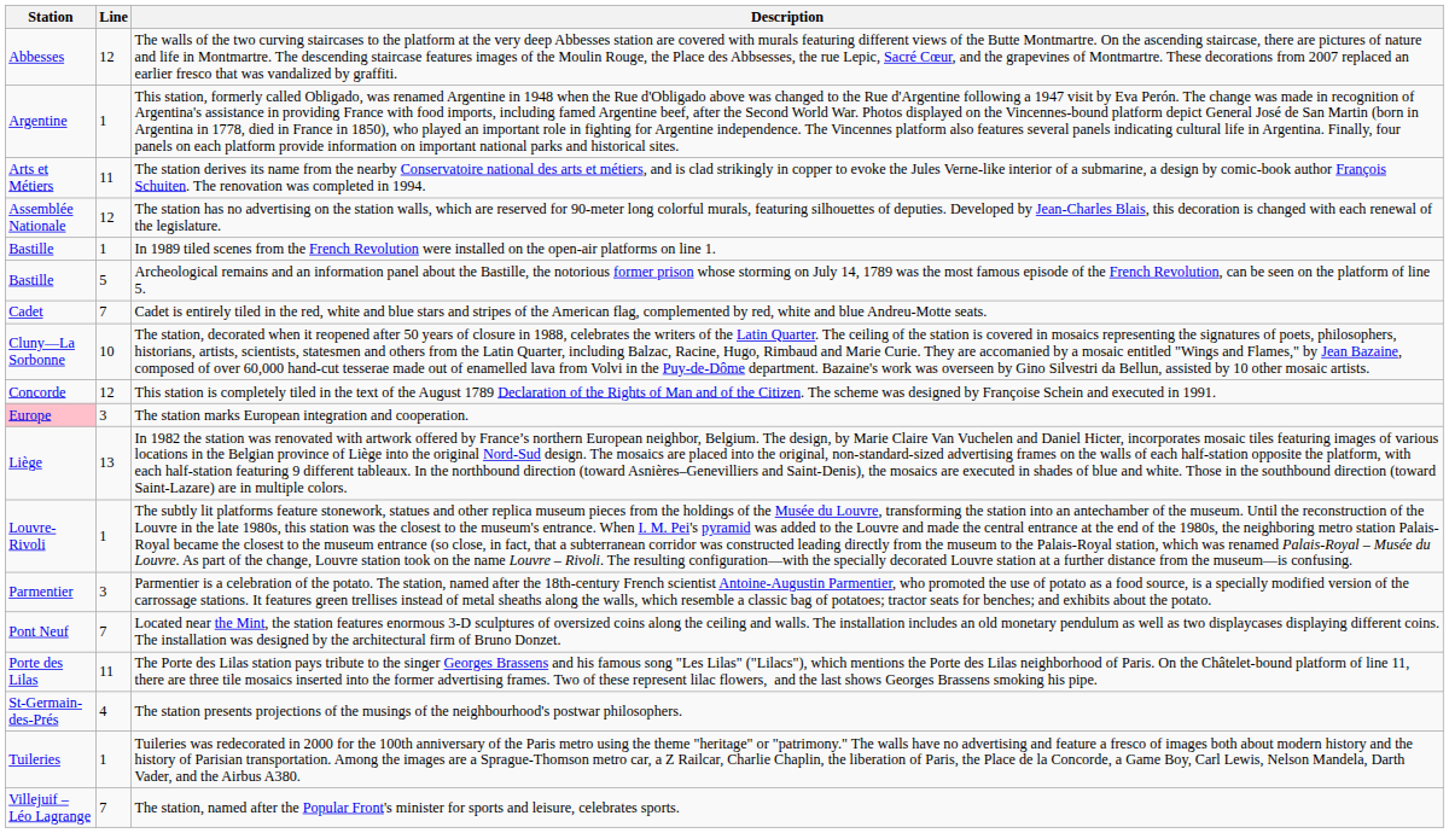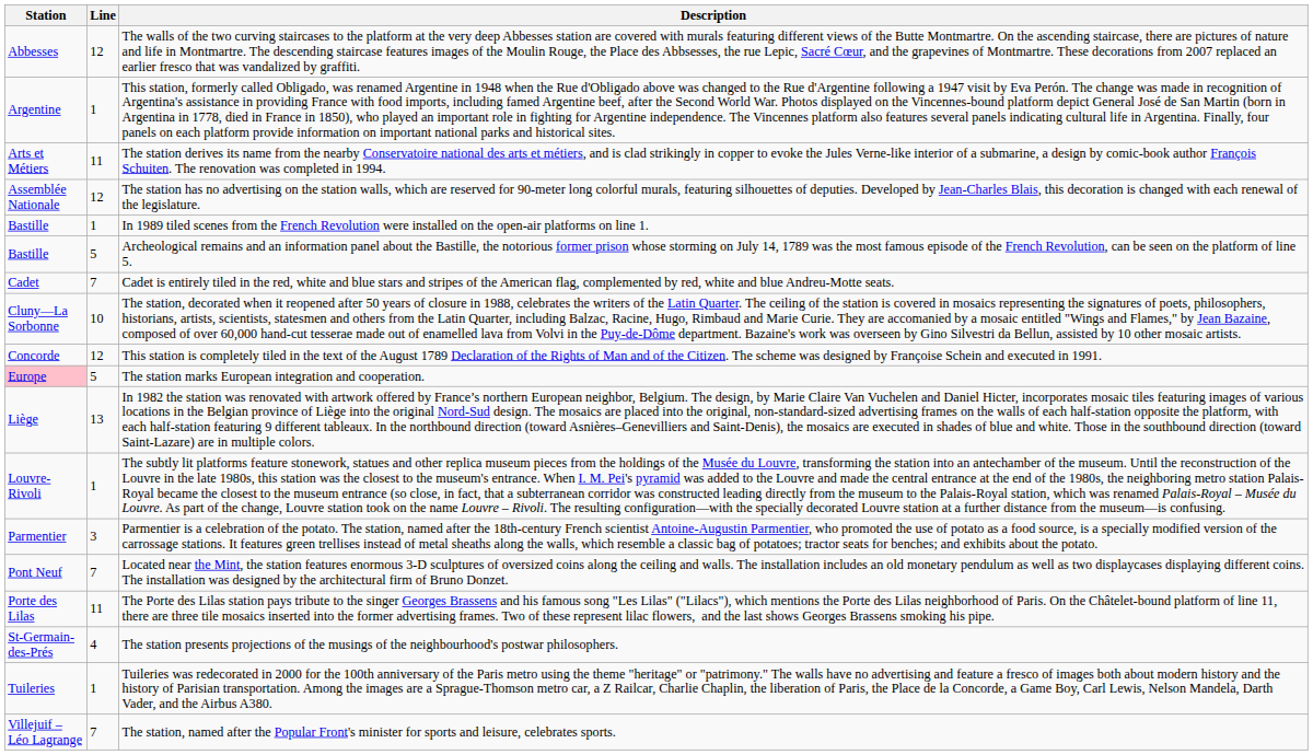The station marks European integration and cooperation. | Line: 3 -> 5
